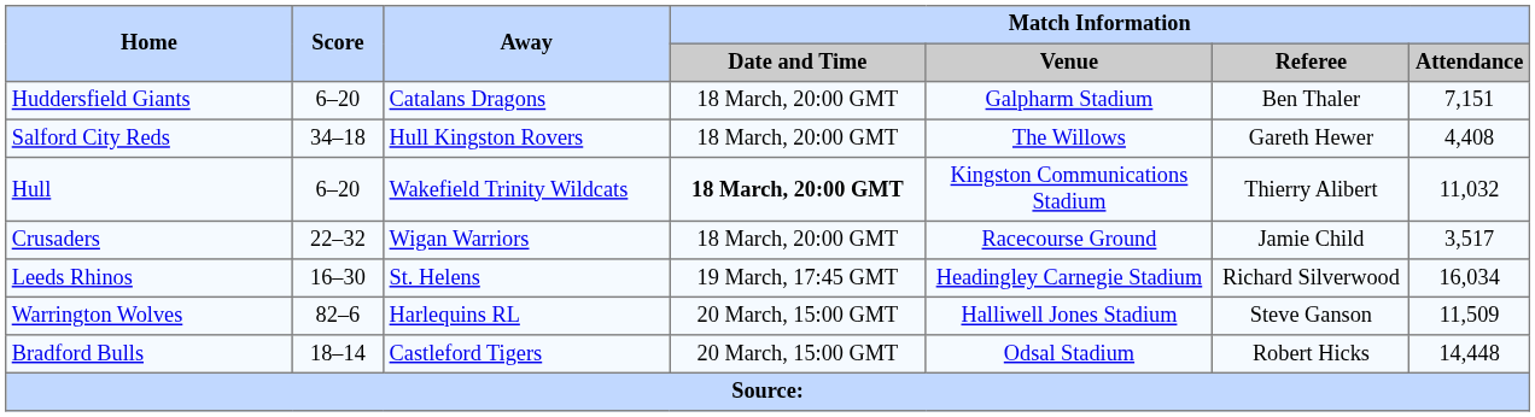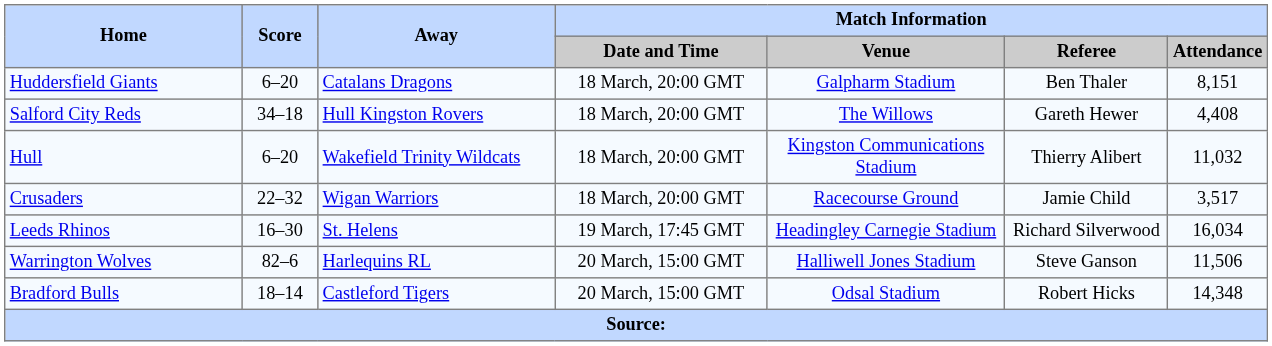Huddersfield Giants | Match Information / Attendance: 7,151 -> 8,151
Hull | Match Information / Date and Time: bold -> normal
Warrington Wolves | Match Information / Attendance: 11,509 -> 11,506
Bradford Bulls | Match Information / Attendance: 14,448 -> 14,348
